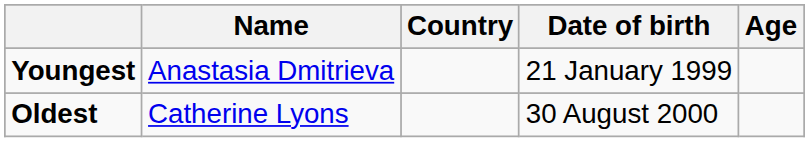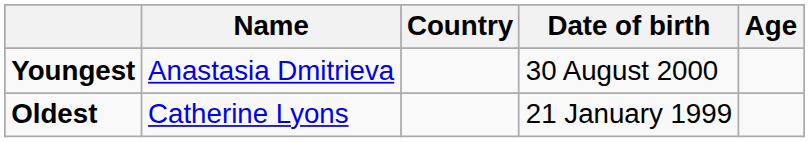Youngest | Date of birth: 21 January 1999 -> 30 August 2000
Oldest | Date of birth: 30 August 2000 -> 21 January 1999
